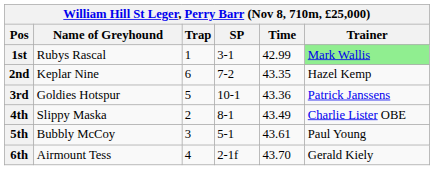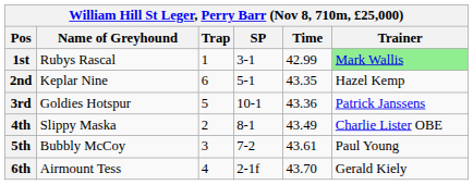2nd | SP: 7-2 -> 5-1
5th | SP: 5-1 -> 7-2
